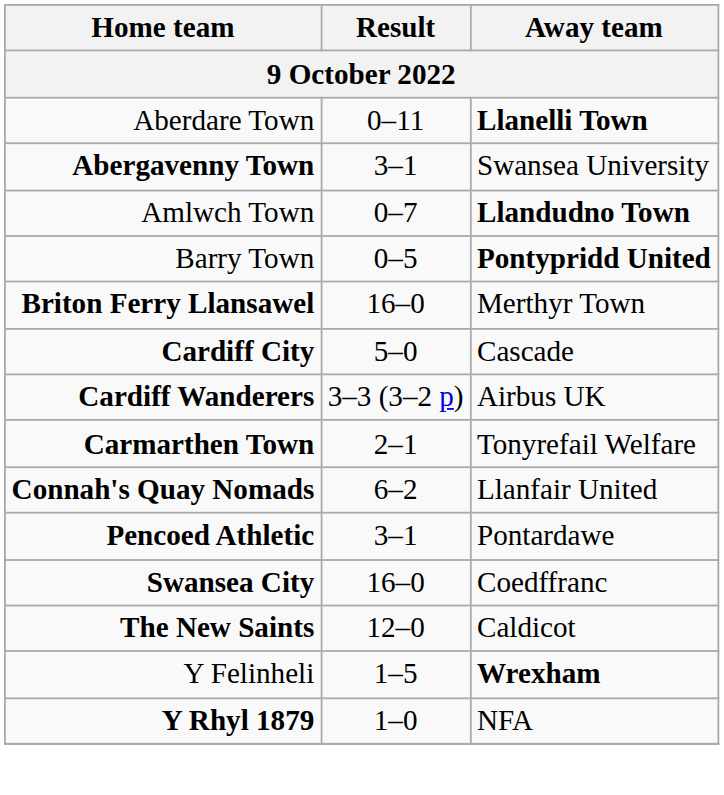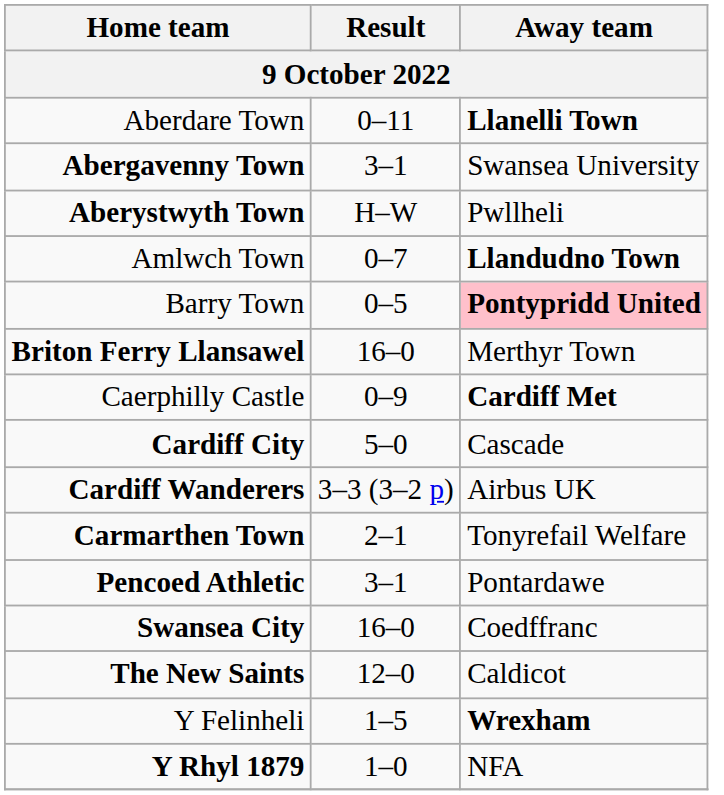+ row: Aberystwyth Town | H–W | Pwllheli
Barry Town | Away team: no background -> pink background
+ row: Caerphilly Castle | 0–9 | Cardiff Met
- row: Connah's Quay Nomads | 6–2 | Llanfair United
